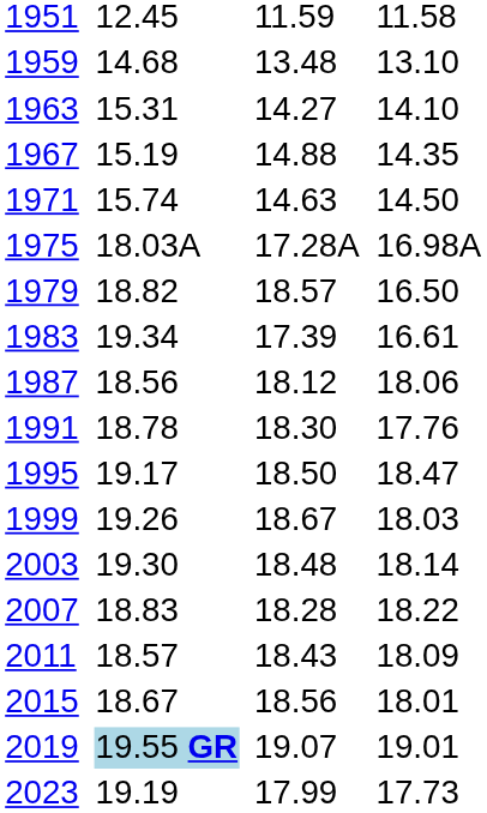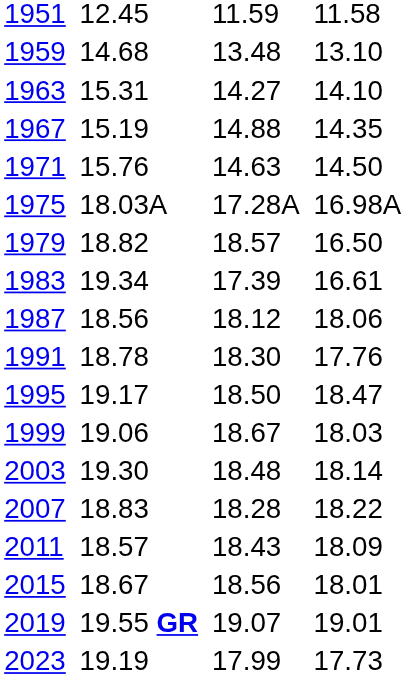1971 | column 3: 15.74 -> 15.76
1999 | column 3: 19.26 -> 19.06
2019 | column 3: lightblue background -> no background
